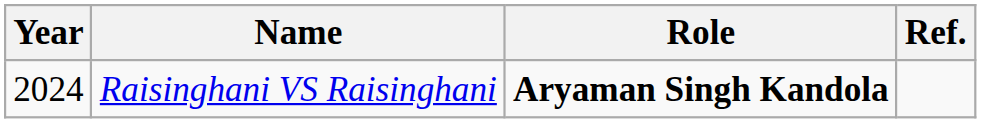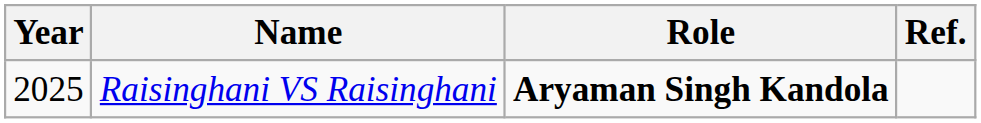Raisinghani VS Raisinghani | Year: 2024 -> 2025
